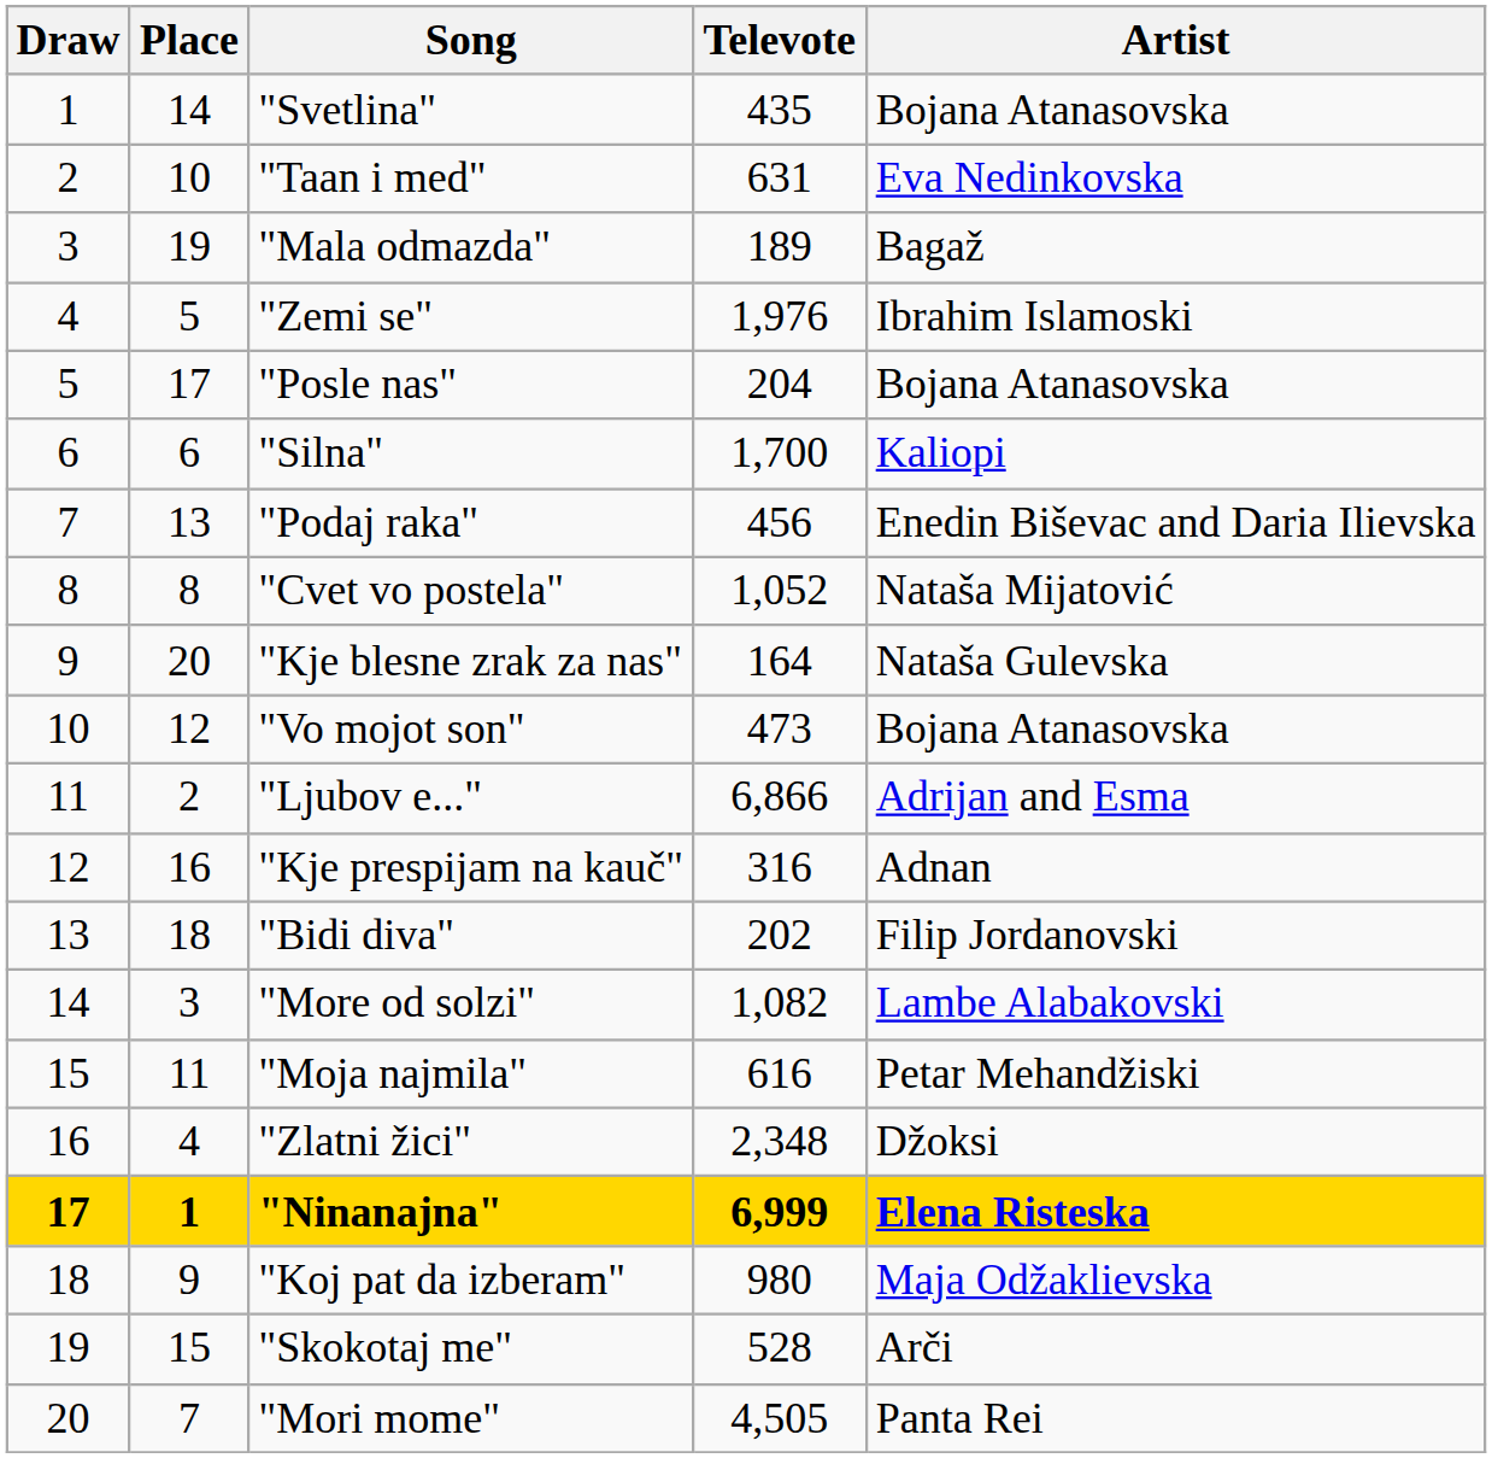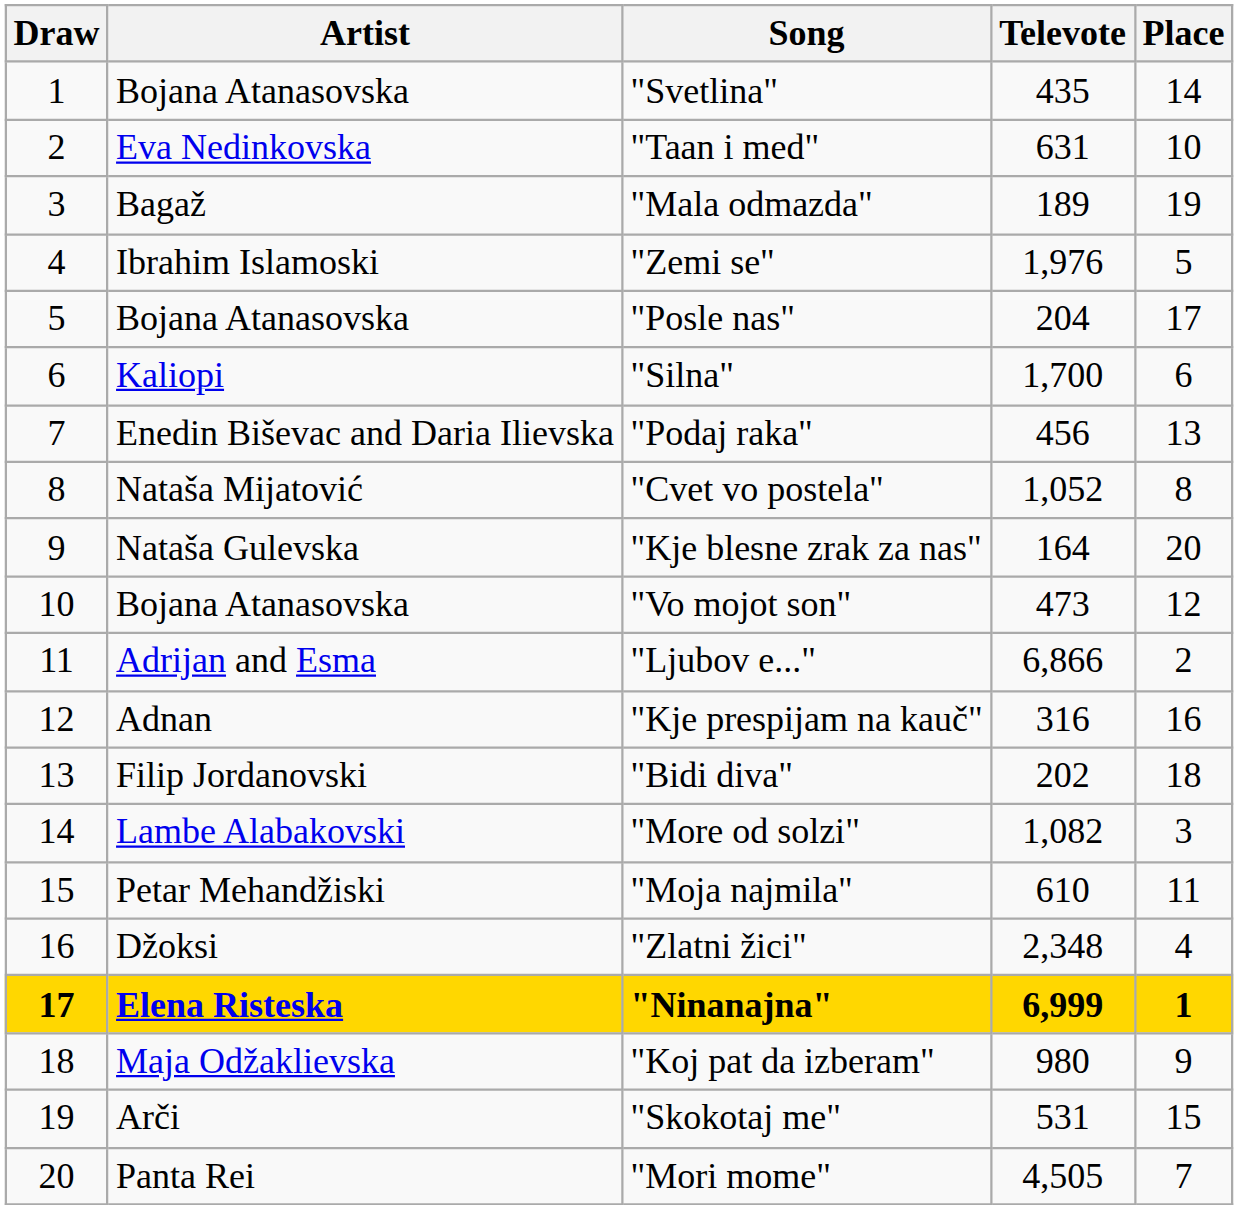columns swapped: Artist <-> Place
"Moja najmila" | Televote: 616 -> 610
"Skokotaj me" | Televote: 528 -> 531
